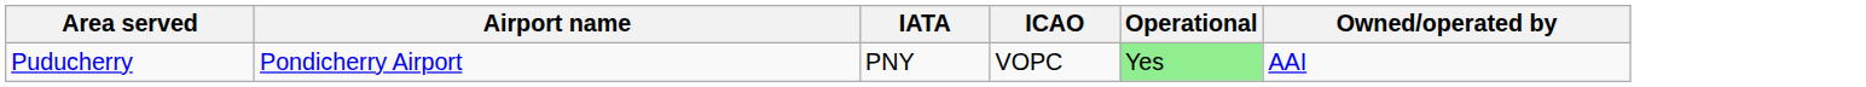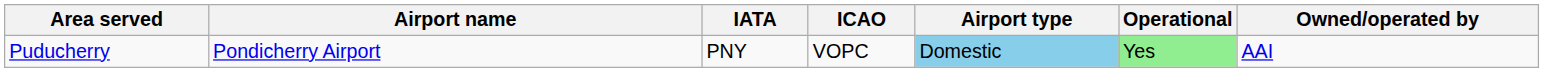+ column: Airport type | Domestic
